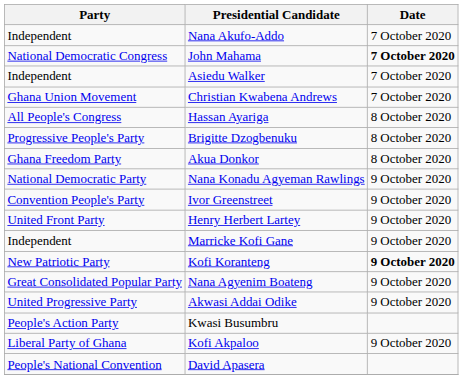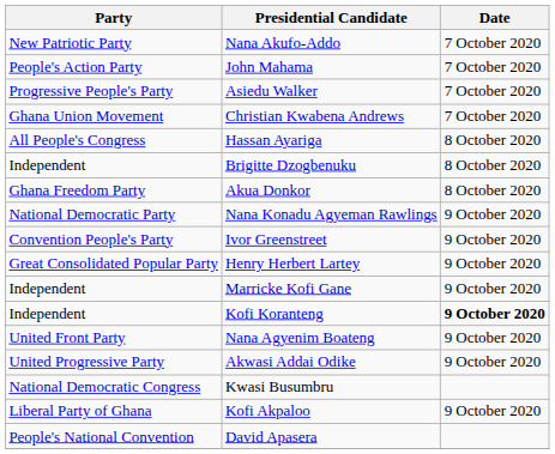Nana Akufo-Addo | Party: Independent -> New Patriotic Party
John Mahama | Party: National Democratic Congress -> People's Action Party
John Mahama | Date: bold -> normal
Asiedu Walker | Party: Independent -> Progressive People's Party
Brigitte Dzogbenuku | Party: Progressive People's Party -> Independent
Henry Herbert Lartey | Party: United Front Party -> Great Consolidated Popular Party
Kofi Koranteng | Party: New Patriotic Party -> Independent
Nana Agyenim Boateng | Party: Great Consolidated Popular Party -> United Front Party
Kwasi Busumbru | Party: People's Action Party -> National Democratic Congress
